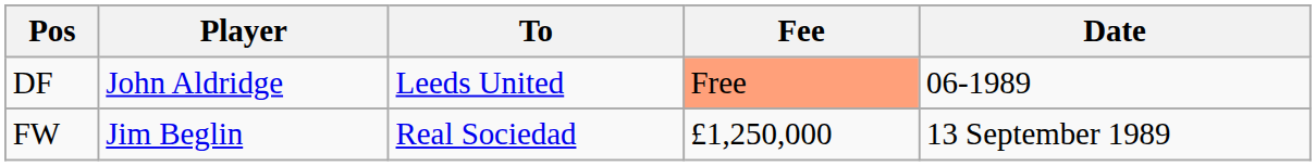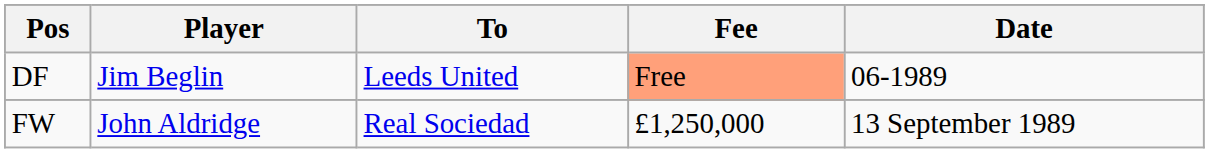DF | Player: John Aldridge -> Jim Beglin
FW | Player: Jim Beglin -> John Aldridge
